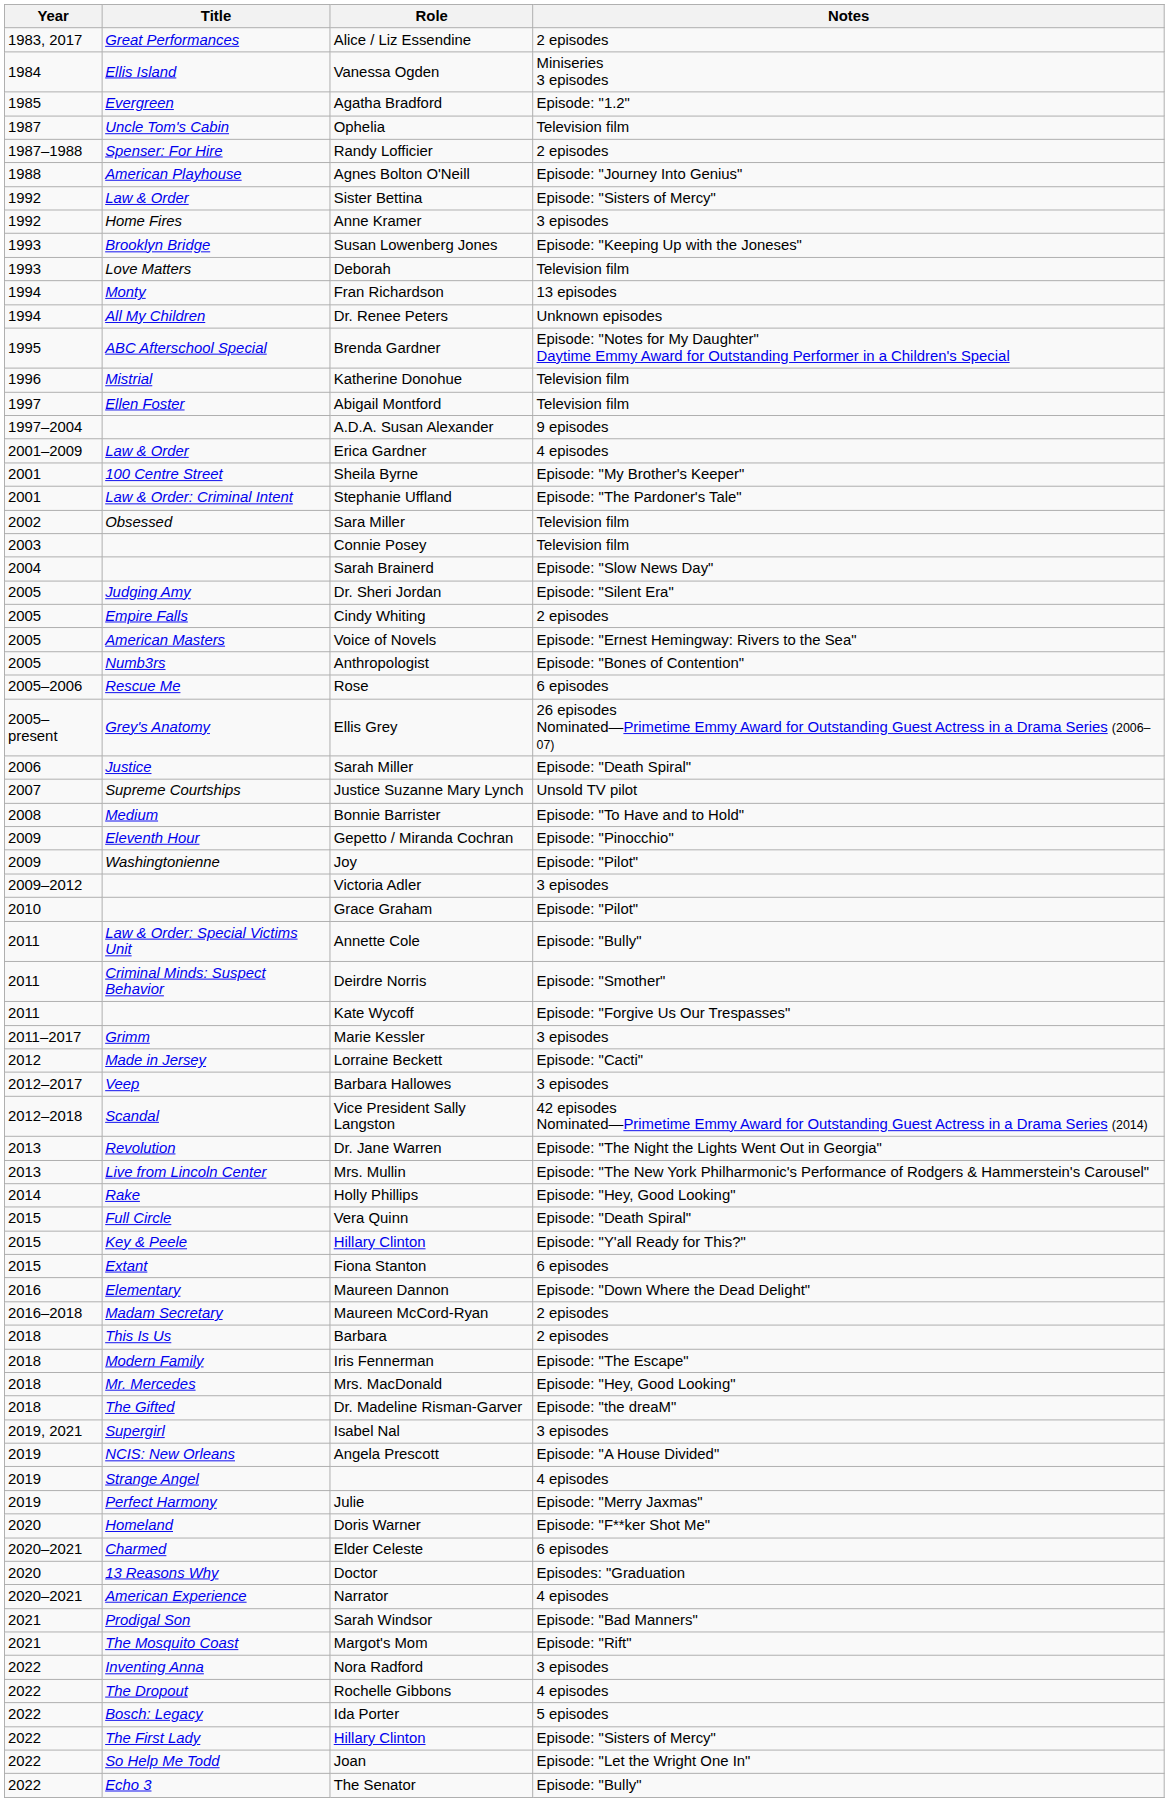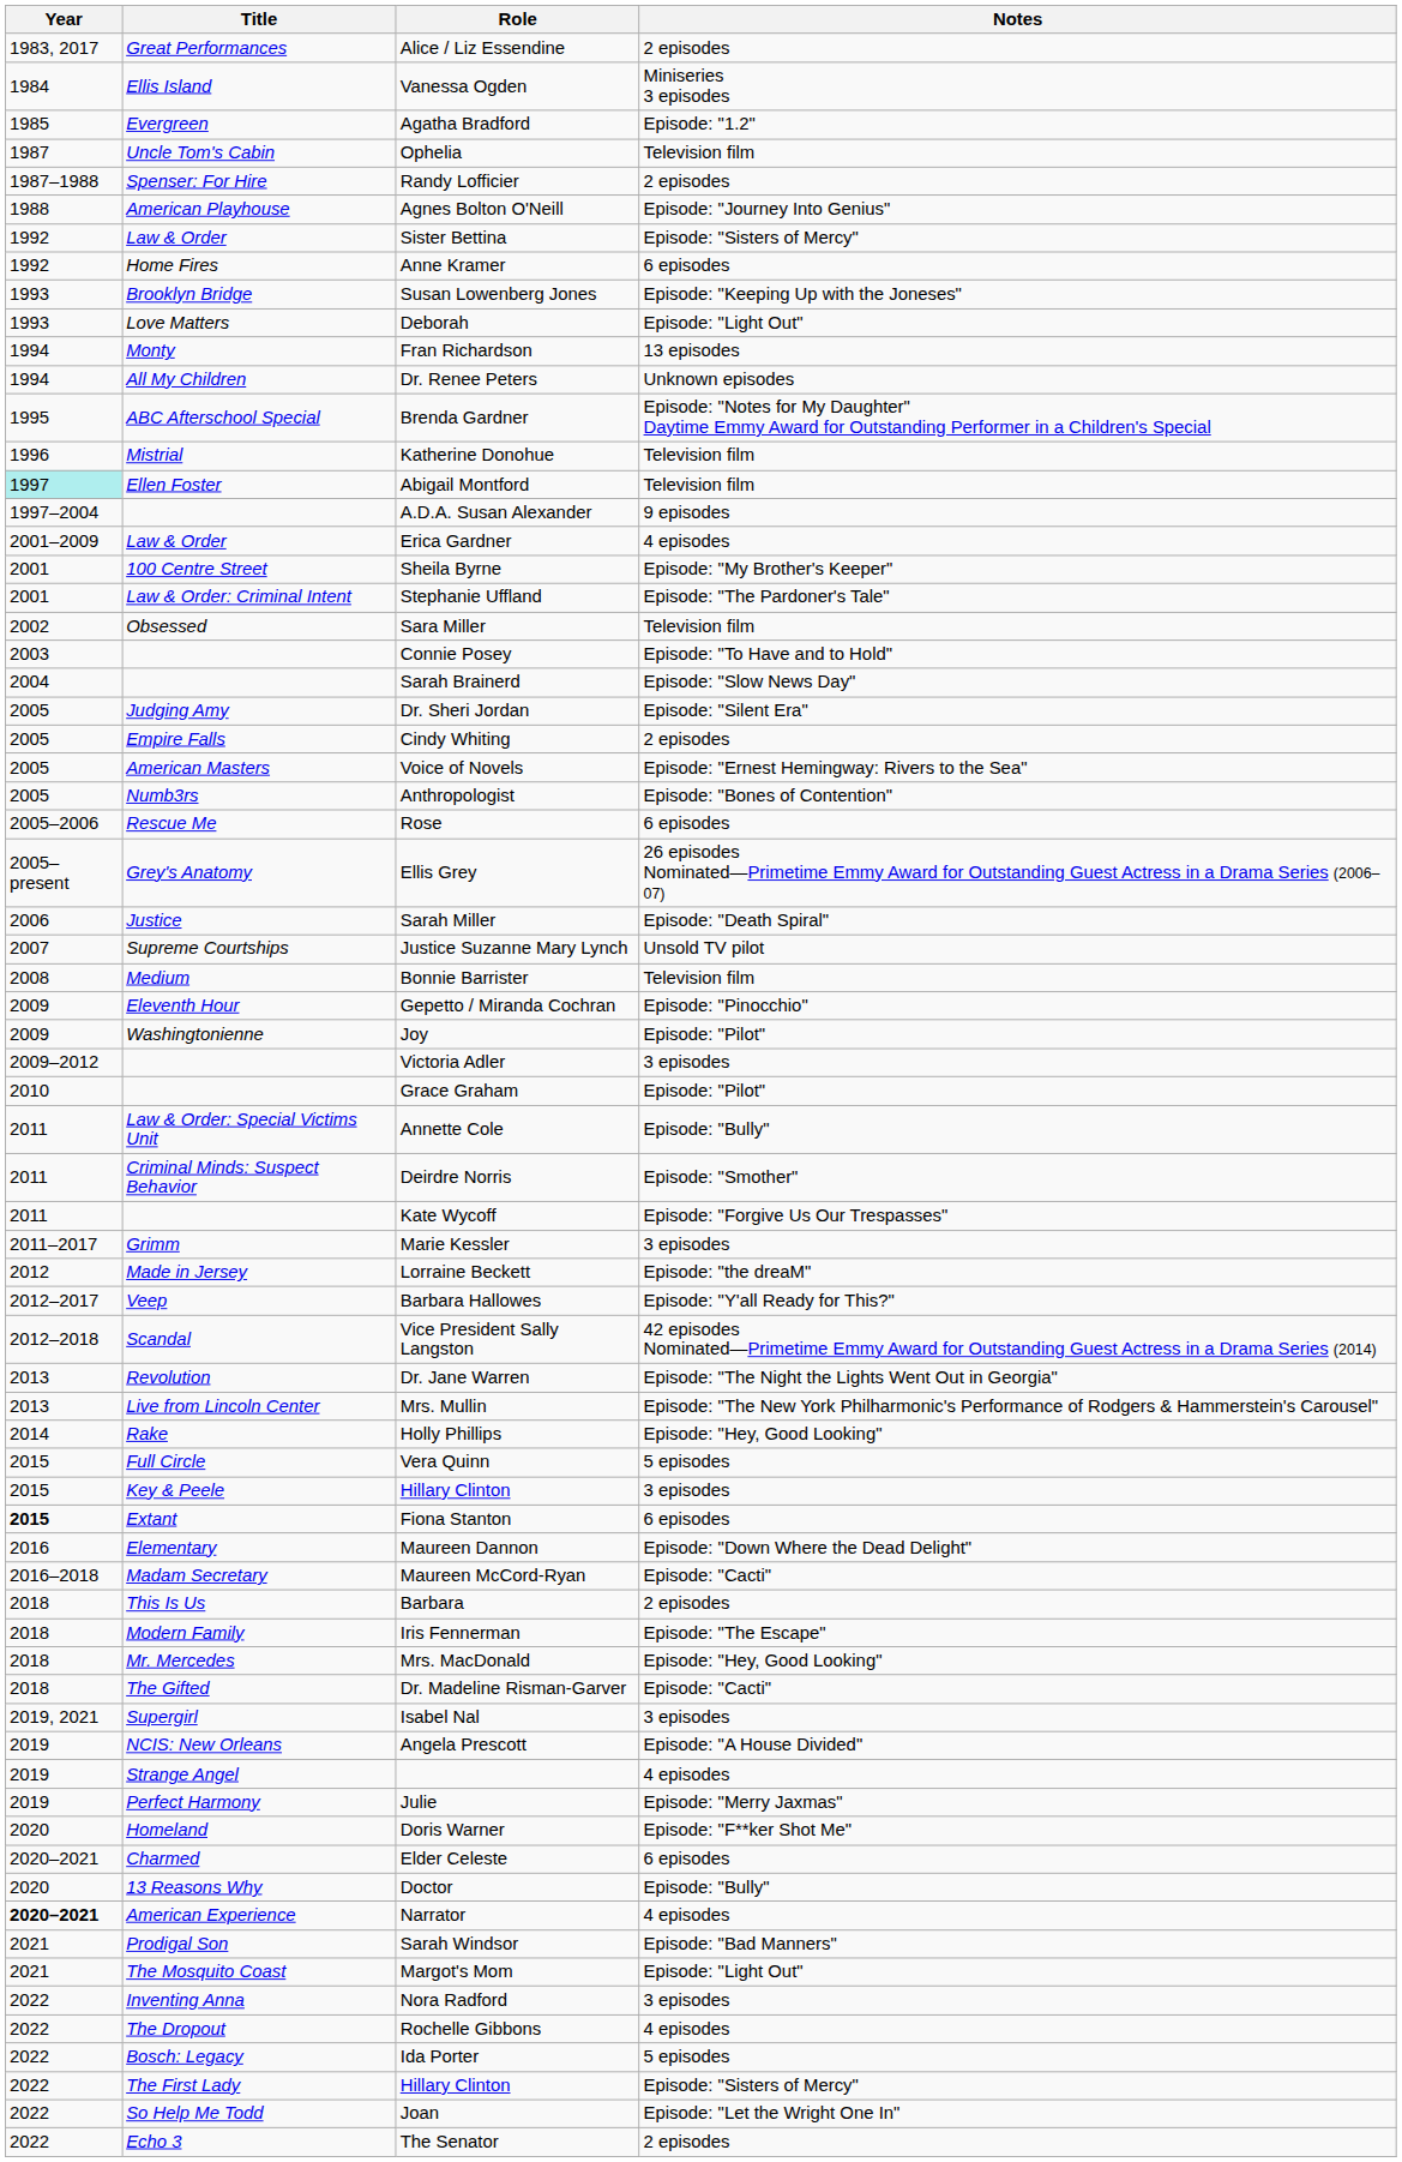Anne Kramer | Notes: 3 episodes -> 6 episodes
Deborah | Notes: Television film -> Episode: "Light Out"
Abigail Montford | Year: no background -> paleturquoise background
Connie Posey | Notes: Television film -> Episode: "To Have and to Hold"
Bonnie Barrister | Notes: Episode: "To Have and to Hold" -> Television film
Lorraine Beckett | Notes: Episode: "Cacti" -> Episode: "the dreaM"
Barbara Hallowes | Notes: 3 episodes -> Episode: "Y'all Ready for This?"
Vera Quinn | Notes: Episode: "Death Spiral" -> 5 episodes
Key & Peele / Hillary Clinton | Notes: Episode: "Y'all Ready for This?" -> 3 episodes
Fiona Stanton | Year: normal -> bold
Maureen McCord-Ryan | Notes: 2 episodes -> Episode: "Cacti"
Dr. Madeline Risman-Garver | Notes: Episode: "the dreaM" -> Episode: "Cacti"
Doctor | Notes: Episodes: "Graduation -> Episode: "Bully"
Narrator | Year: normal -> bold
Margot's Mom | Notes: Episode: "Rift" -> Episode: "Light Out"
The Senator | Notes: Episode: "Bully" -> 2 episodes
